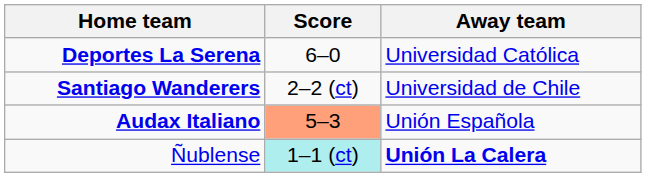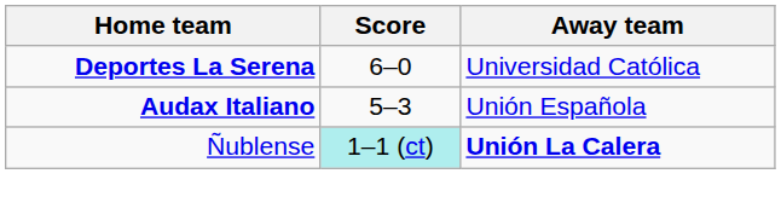- row: Santiago Wanderers | 2–2 (ct) | Universidad de Chile
Audax Italiano | Score: lightsalmon background -> no background
